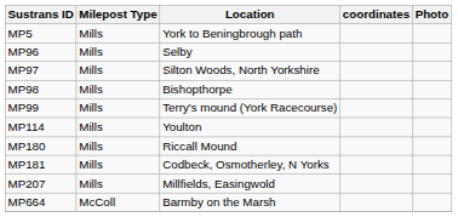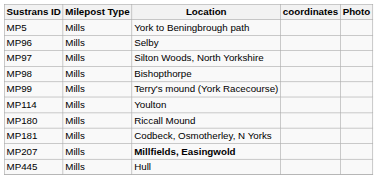MP207 | Location: normal -> bold
+ row: MP445 | Mills | Hull
- row: MP664 | McColl | Barmby on the Marsh
